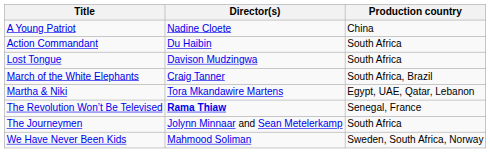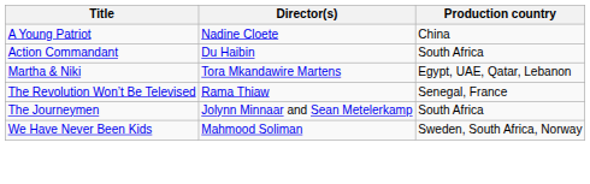- row: Lost Tongue | Davison Mudzingwa | South Africa
- row: March of the White Elephants | Craig Tanner | South Africa, Brazil
The Revolution Won’t Be Televised | Director(s): bold -> normal
